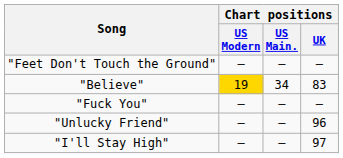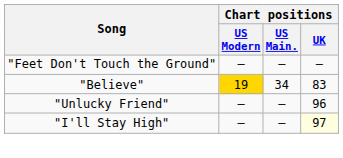- row: "Fuck You" | — | — | —
"I'll Stay High" | Chart positions / UK: no background -> lightyellow background
